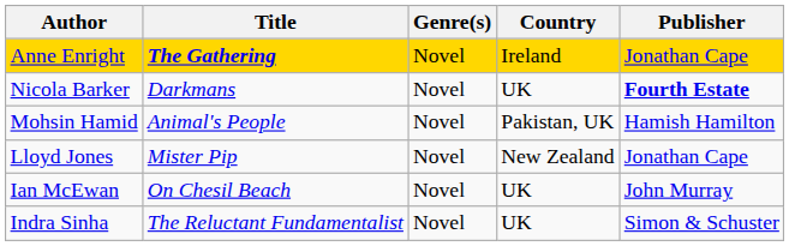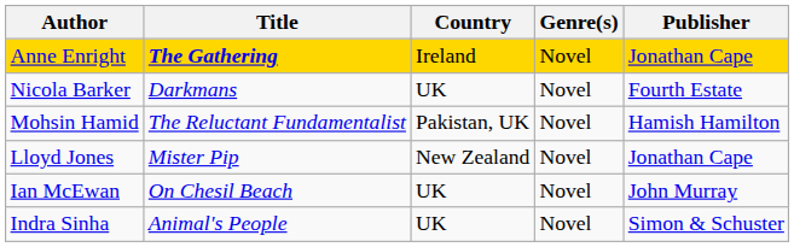columns swapped: Genre(s) <-> Country
Nicola Barker | Publisher: bold -> normal
Mohsin Hamid | Title: Animal's People -> The Reluctant Fundamentalist
Indra Sinha | Title: The Reluctant Fundamentalist -> Animal's People
